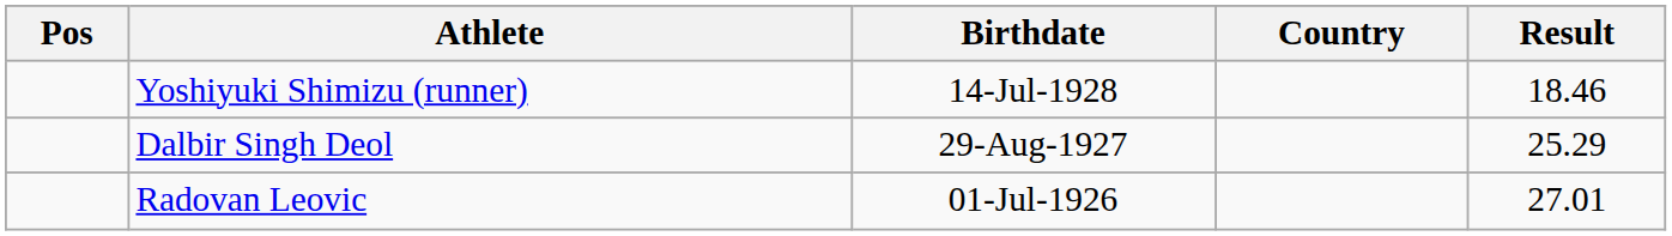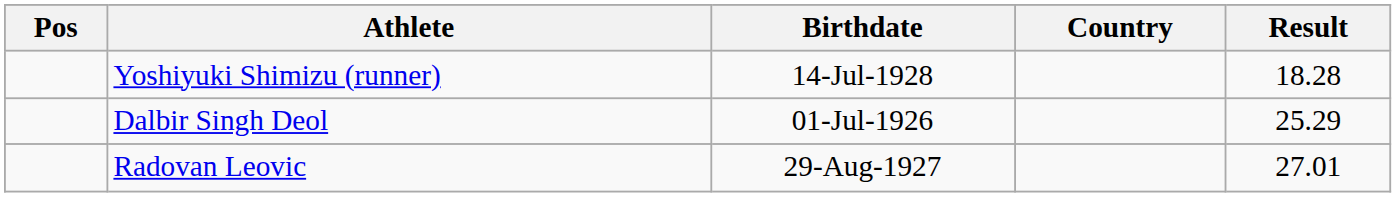Yoshiyuki Shimizu (runner) | Result: 18.46 -> 18.28
Dalbir Singh Deol | Birthdate: 29-Aug-1927 -> 01-Jul-1926
Radovan Leovic | Birthdate: 01-Jul-1926 -> 29-Aug-1927
